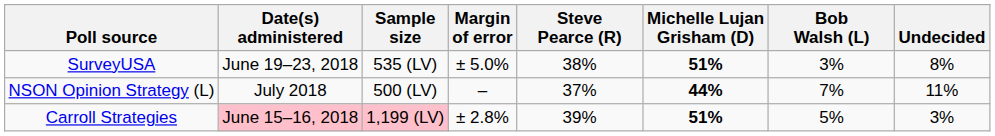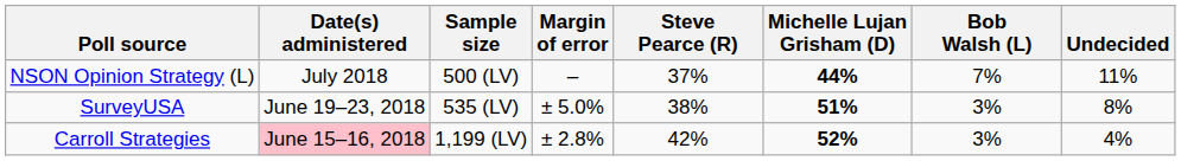rows swapped: NSON Opinion Strategy (L) <-> SurveyUSA
Carroll Strategies | Sample size: pink background -> no background
Carroll Strategies | Steve Pearce (R): 39% -> 42%
Carroll Strategies | Michelle Lujan Grisham (D): 51% -> 52%
Carroll Strategies | Bob Walsh (L): 5% -> 3%
Carroll Strategies | Undecided: 3% -> 4%
